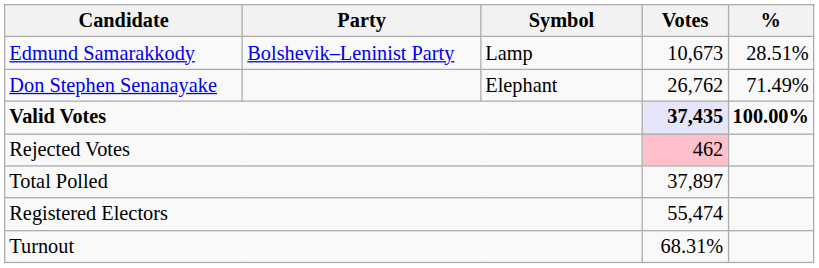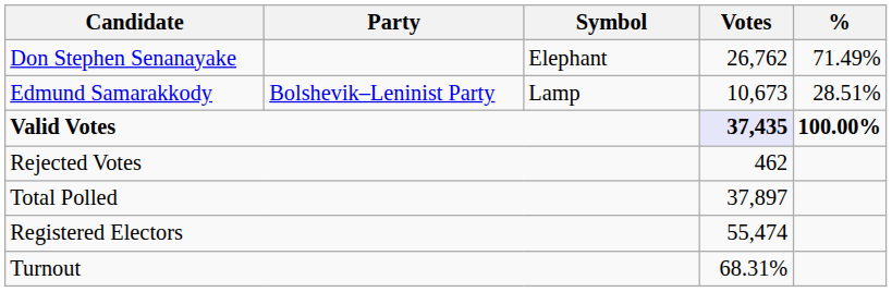rows swapped: Don Stephen Senanayake <-> Edmund Samarakkody
Rejected Votes | Votes: pink background -> no background
